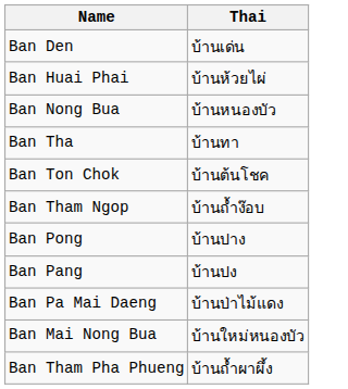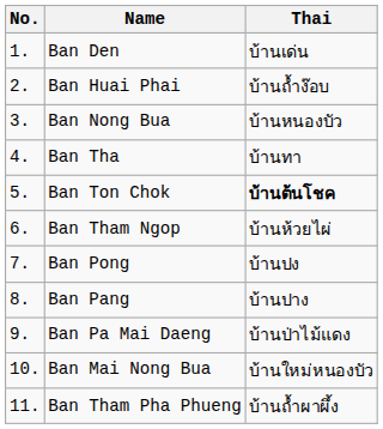+ column: No. | 1. | 2. | 3. | 4. | 5. | 6. | 7. | 8. | 9. | 10. | 11.
Ban Huai Phai | Thai: บ้านห้วยไผ่ -> บ้านถ้ำง๊อบ
Ban Ton Chok | Thai: normal -> bold
Ban Tham Ngop | Thai: บ้านถ้ำง๊อบ -> บ้านห้วยไผ่
Ban Pong | Thai: บ้านปาง -> บ้านปง
Ban Pang | Thai: บ้านปง -> บ้านปาง
